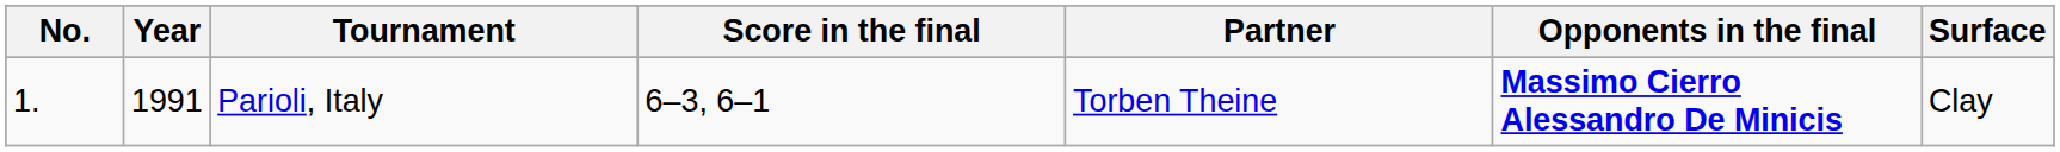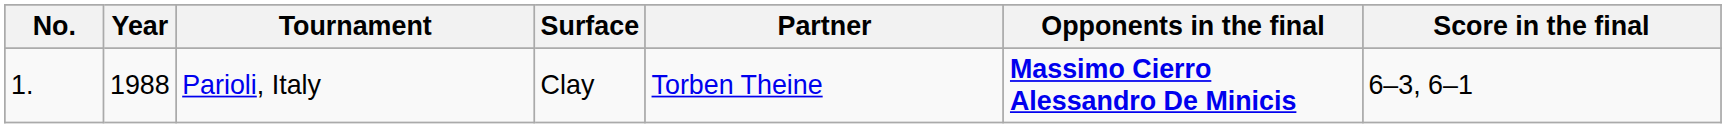columns swapped: Surface <-> Score in the final
Parioli, Italy | Year: 1991 -> 1988
